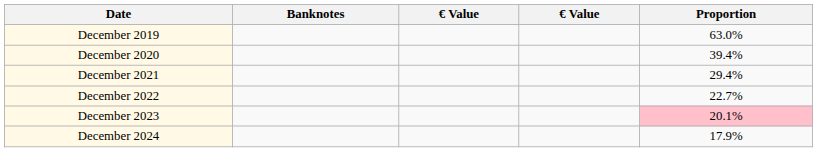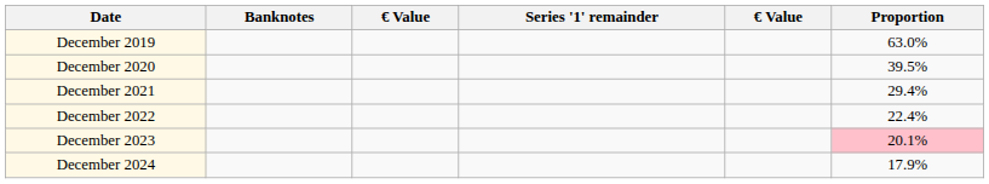+ column: Series '1' remainder
December 2020 | Proportion: 39.4% -> 39.5%
December 2022 | Proportion: 22.7% -> 22.4%
